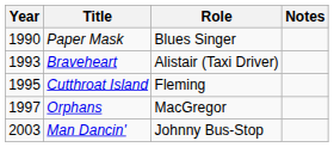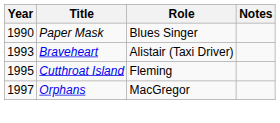- row: 2003 | Man Dancin' | Johnny Bus-Stop
